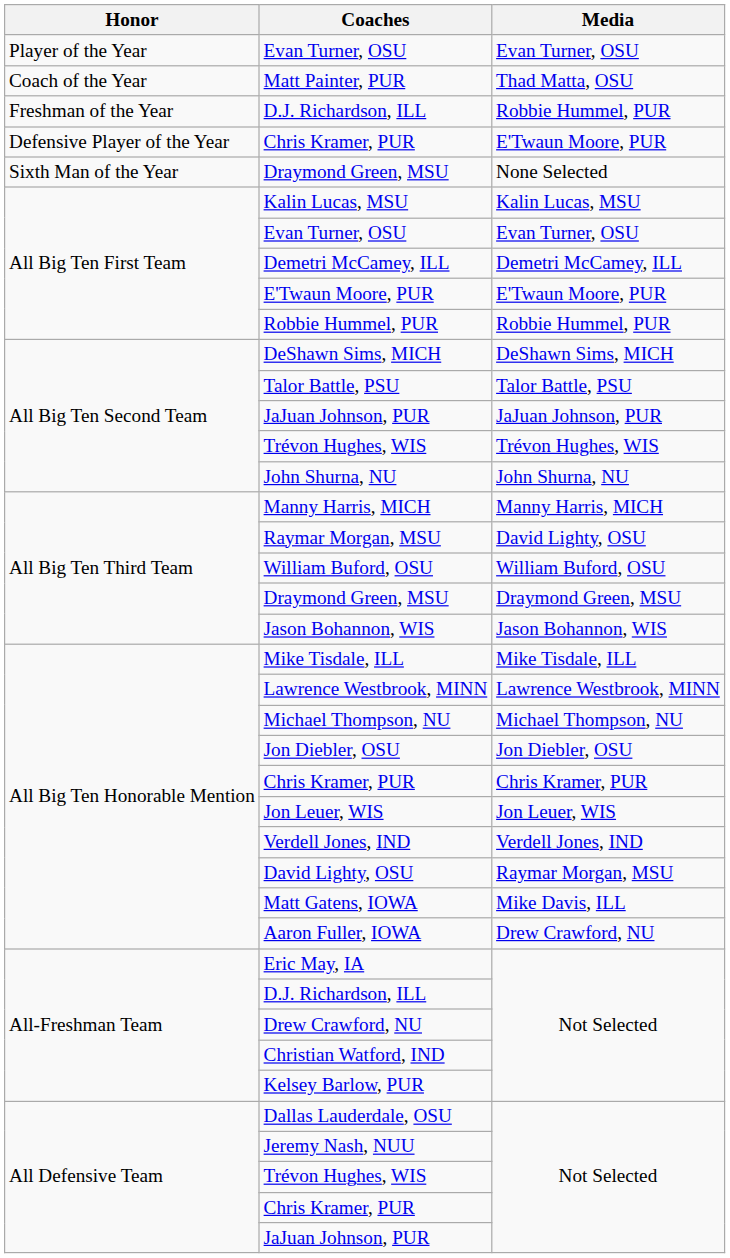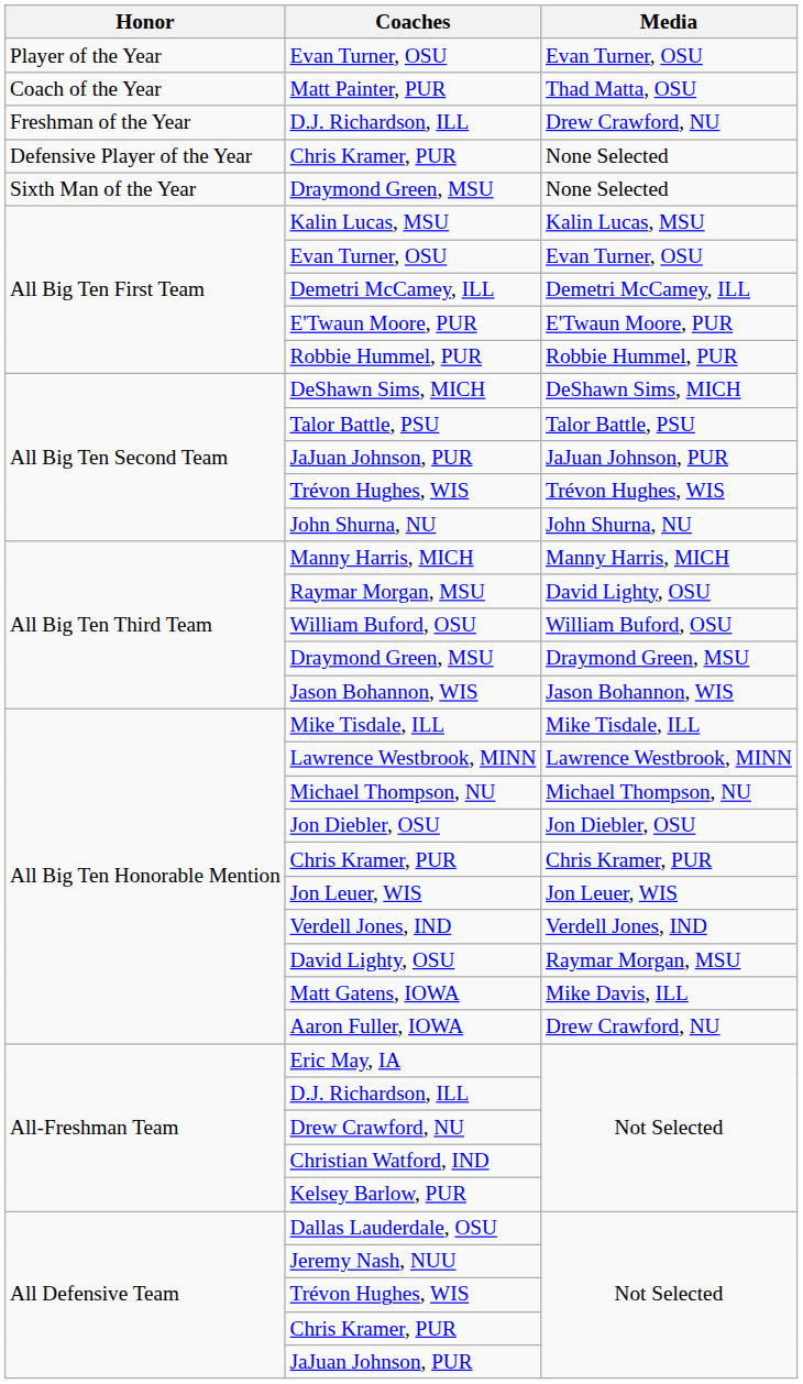Freshman of the Year / D.J. Richardson, ILL | Media: Robbie Hummel, PUR -> Drew Crawford, NU
Defensive Player of the Year / Chris Kramer, PUR | Media: E'Twaun Moore, PUR -> None Selected
